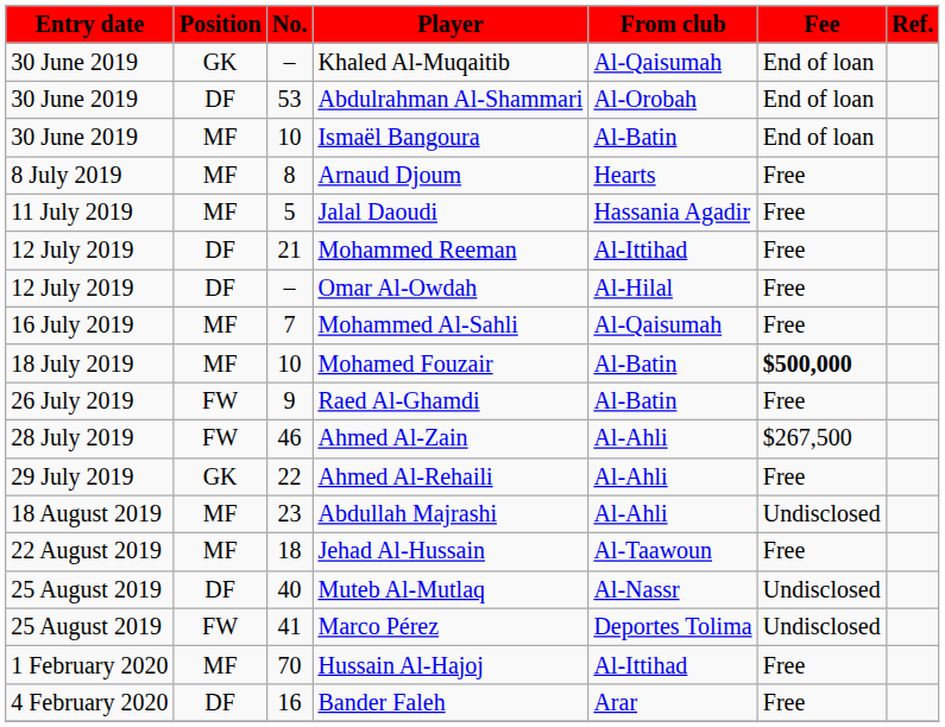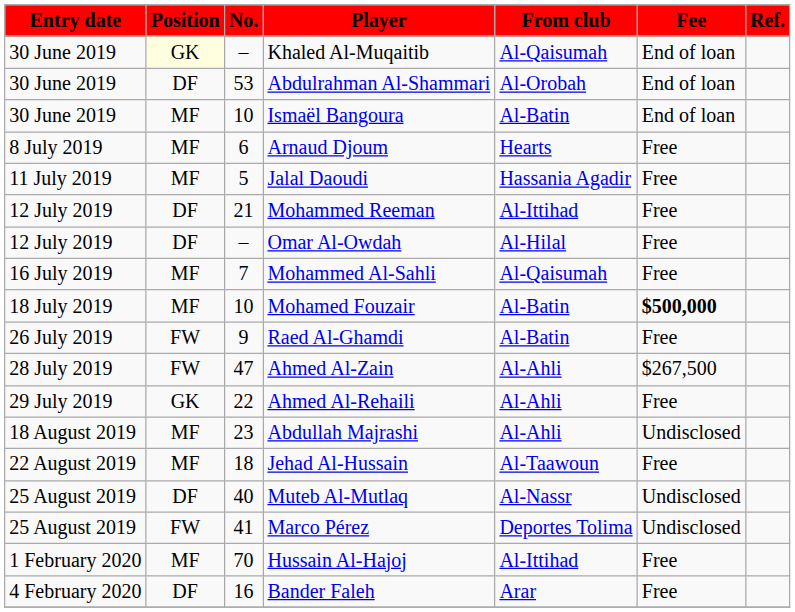Khaled Al-Muqaitib | Position: no background -> lightyellow background
Arnaud Djoum | No.: 8 -> 6
Ahmed Al-Zain | No.: 46 -> 47
